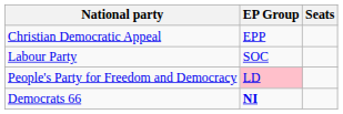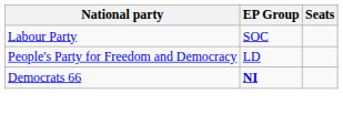- row: Christian Democratic Appeal | EPP
People's Party for Freedom and Democracy | EP Group: pink background -> no background
